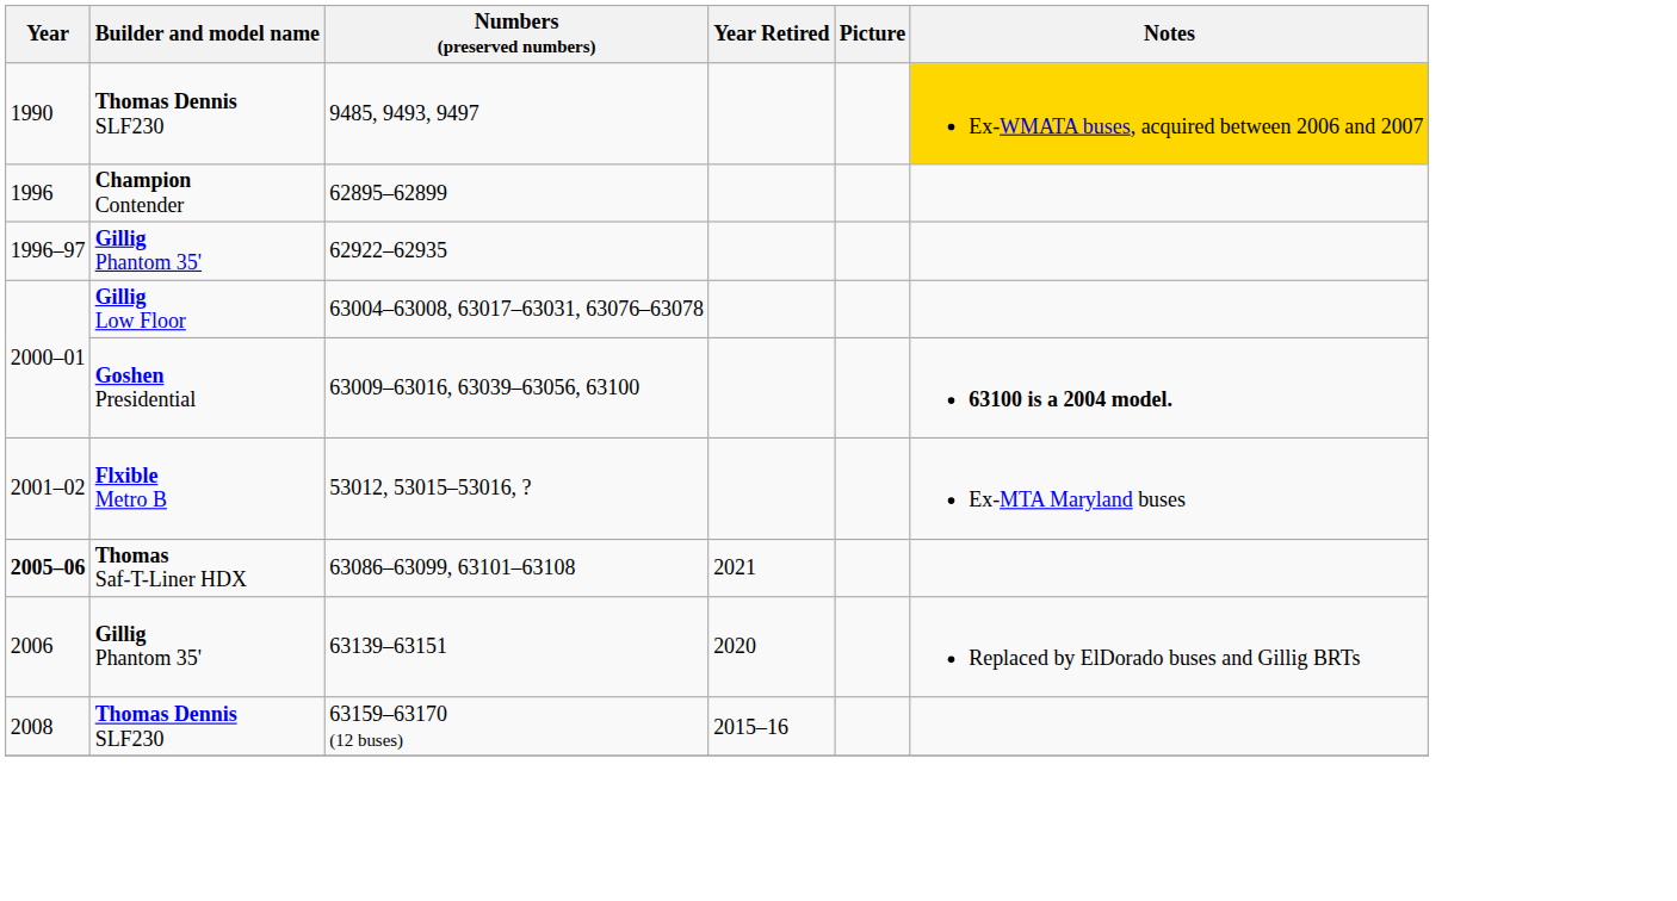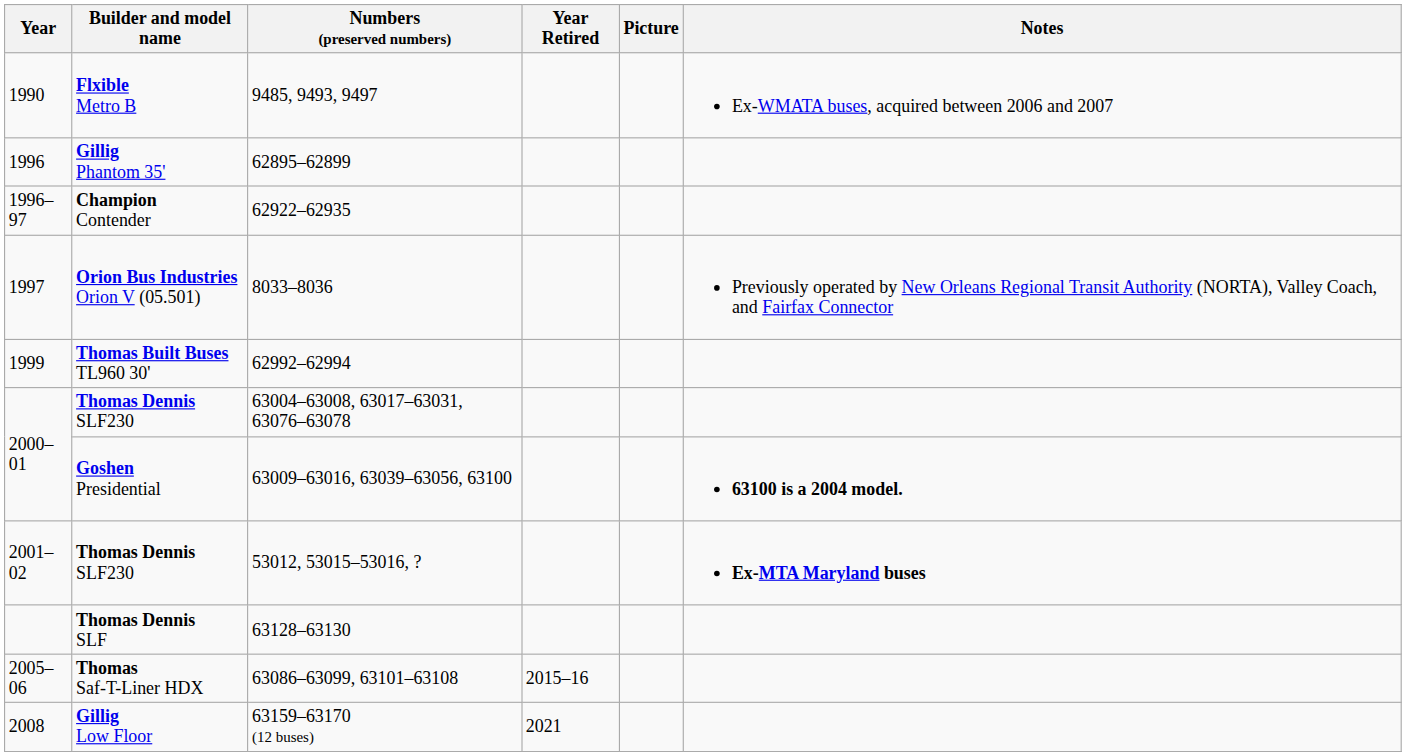9485, 9493, 9497 | Builder and model name: Thomas Dennis SLF230 -> Flxible Metro B
9485, 9493, 9497 | Notes: gold background -> no background
62895–62899 | Builder and model name: Champion Contender -> Gillig Phantom 35'
62922–62935 | Builder and model name: Gillig Phantom 35' -> Champion Contender
+ row: 1997 | Orion Bus Industries Orion V (05.501) | 8033–8036 | Previously operated by New Orleans Regional Transit Authority (NORTA), Valley Coach, and Fairfax Connector
+ row: 1999 | Thomas Built Buses TL960 30' | 62992–62994
63004–63008, 63017–63031, 63076–63078 | Builder and model name: Gillig Low Floor -> Thomas Dennis SLF230
53012, 53015–53016, ? | Builder and model name: Flxible Metro B -> Thomas Dennis SLF230
53012, 53015–53016, ? | Notes: normal -> bold
+ row: Thomas Dennis SLF | 63128–63130
63086–63099, 63101–63108 | Year: bold -> normal
63086–63099, 63101–63108 | Year Retired: 2021 -> 2015–16
- row: 2006 | Gillig Phantom 35' | 63139–63151 | 2020 | Replaced by ElDorado buses and Gillig BRTs
63159–63170 (12 buses) | Builder and model name: Thomas Dennis SLF230 -> Gillig Low Floor
63159–63170 (12 buses) | Year Retired: 2015–16 -> 2021
